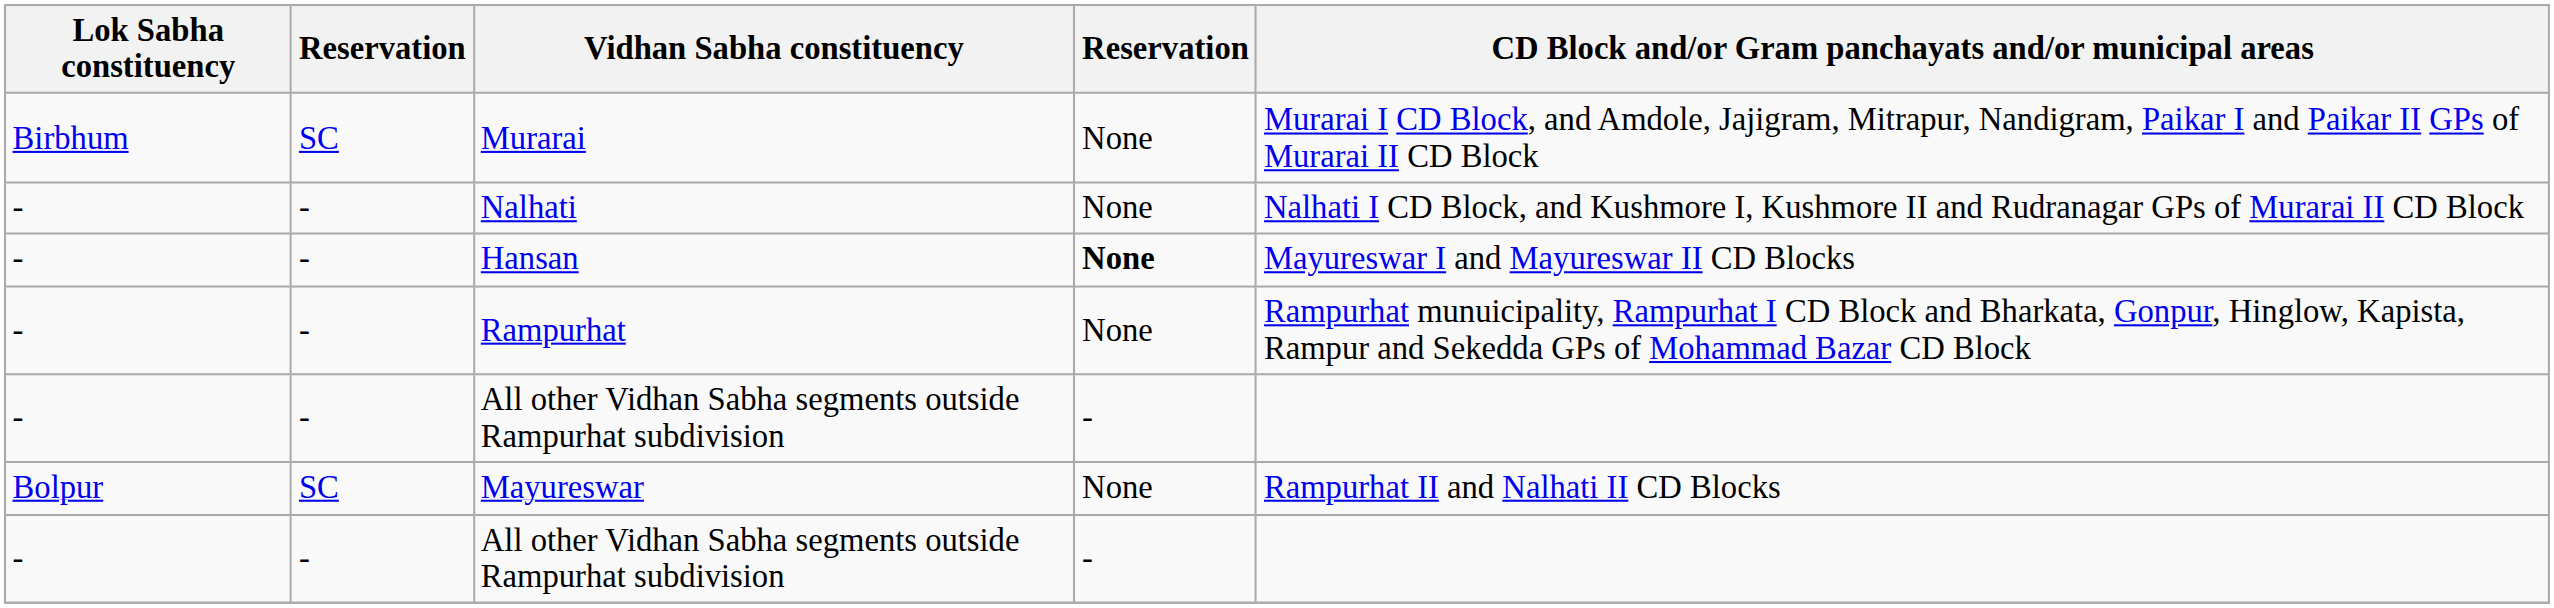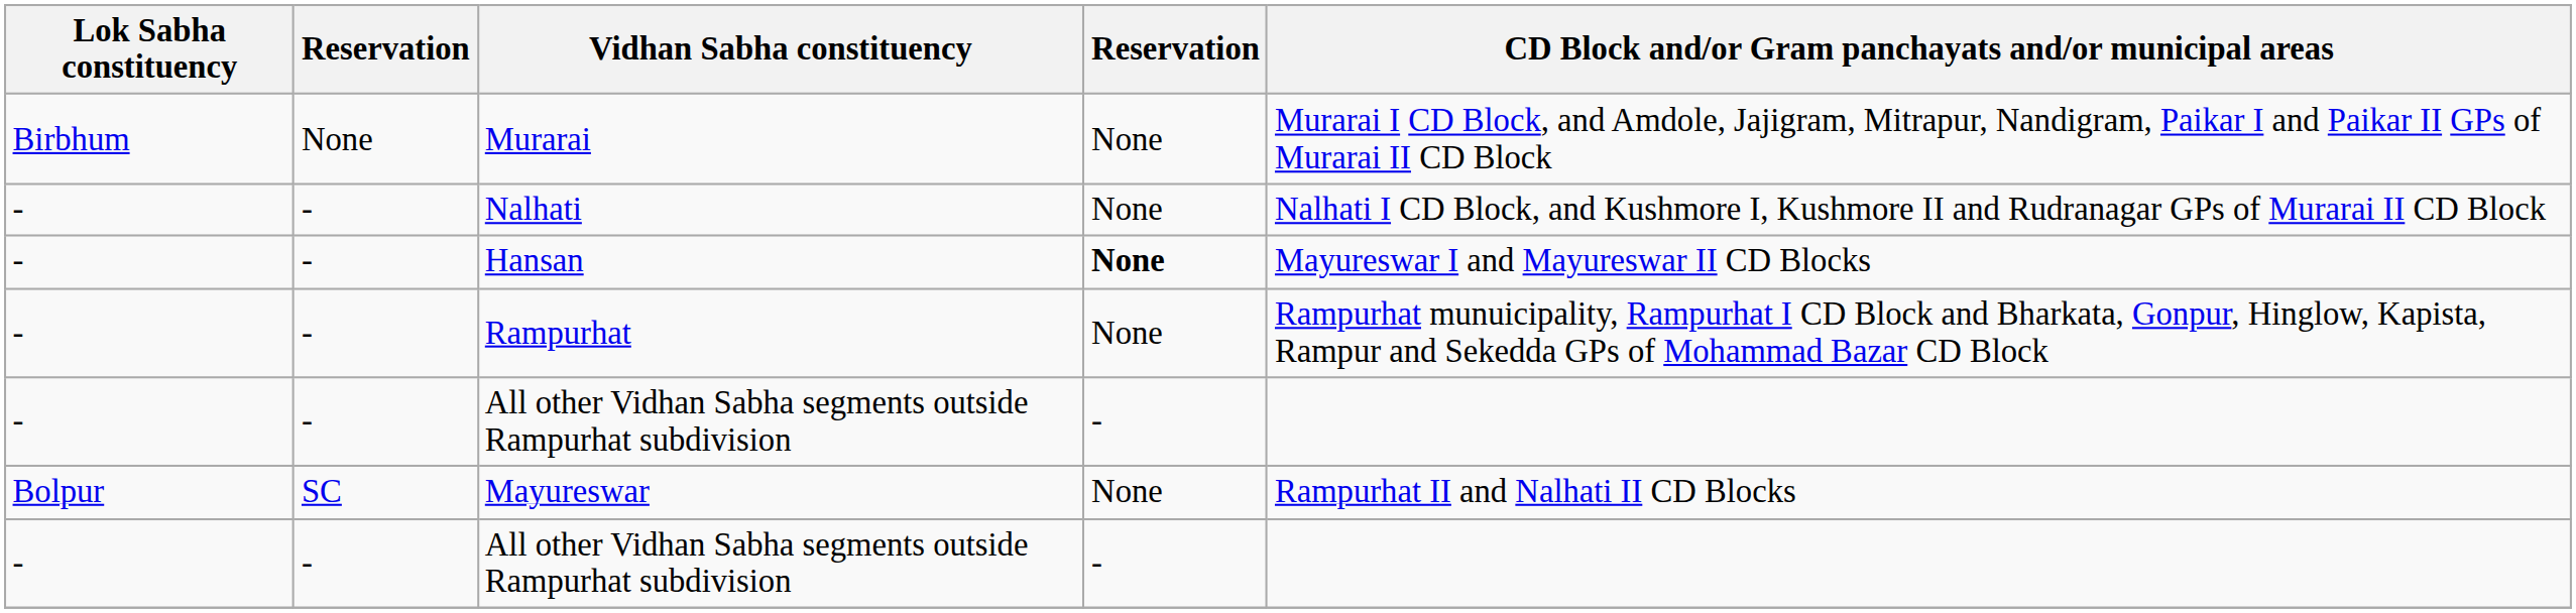Murarai | column 2: SC -> None
